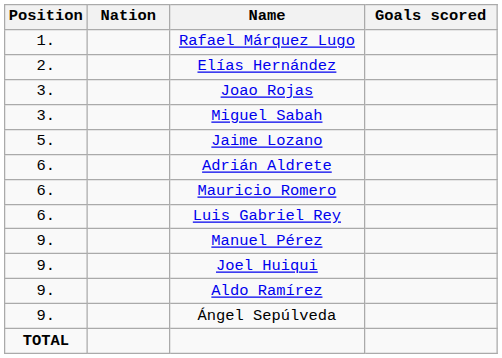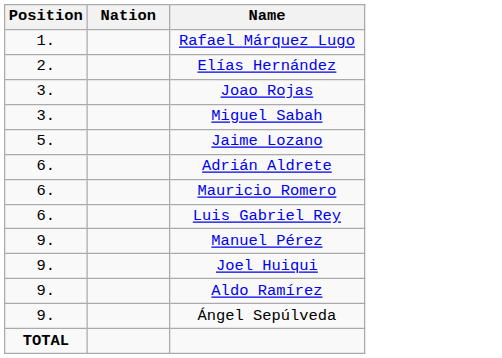- column: Goals scored
